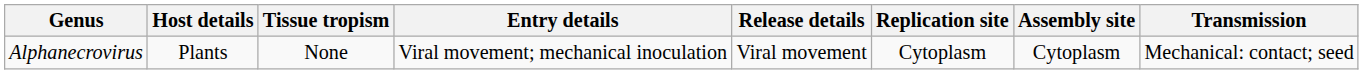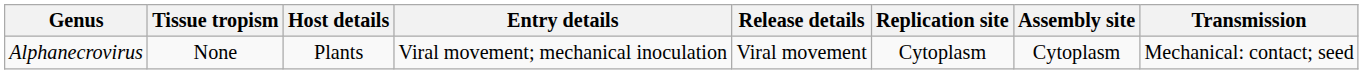columns swapped: Host details <-> Tissue tropism
